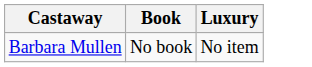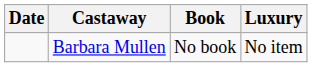+ column: Date
